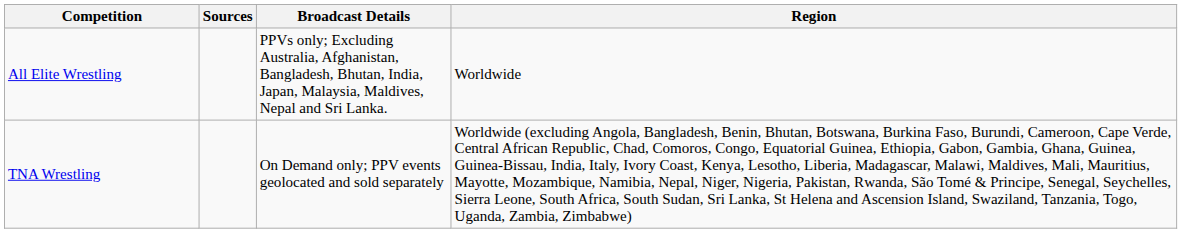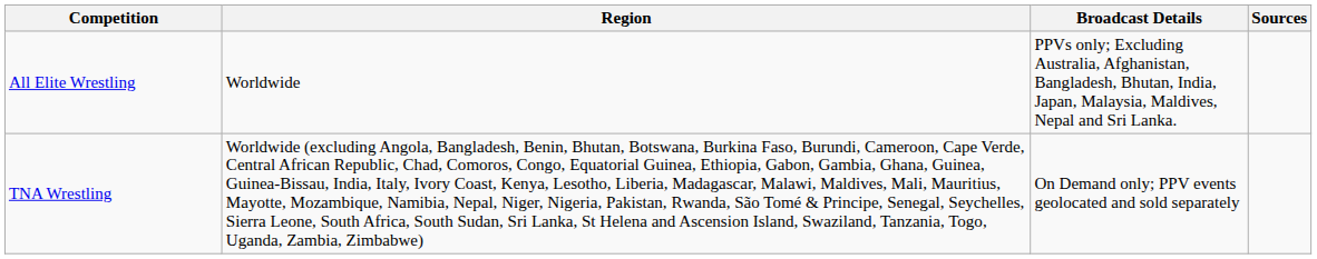columns swapped: Region <-> Sources
